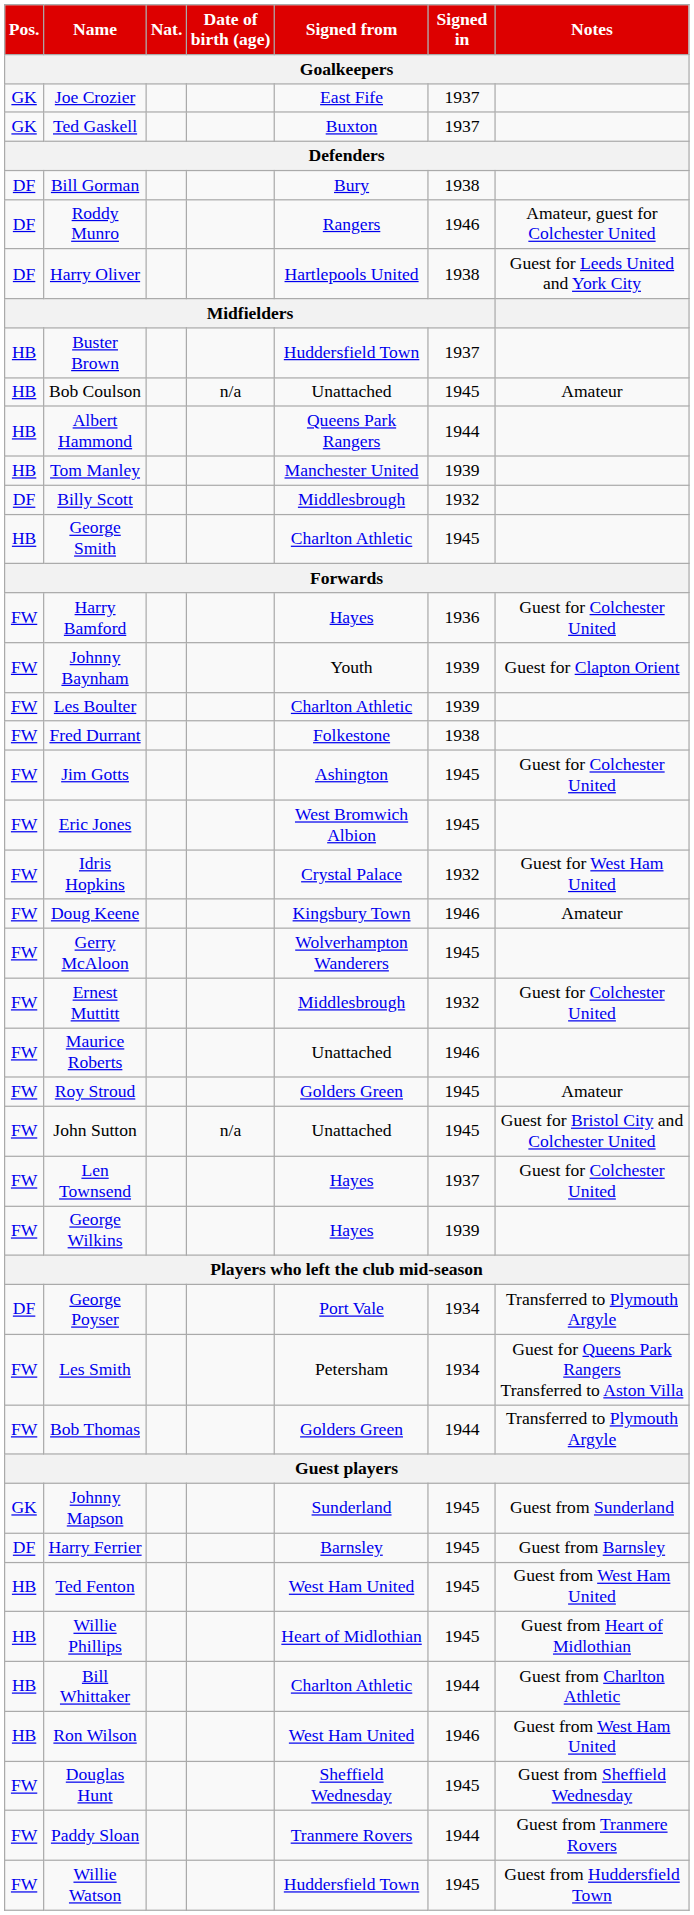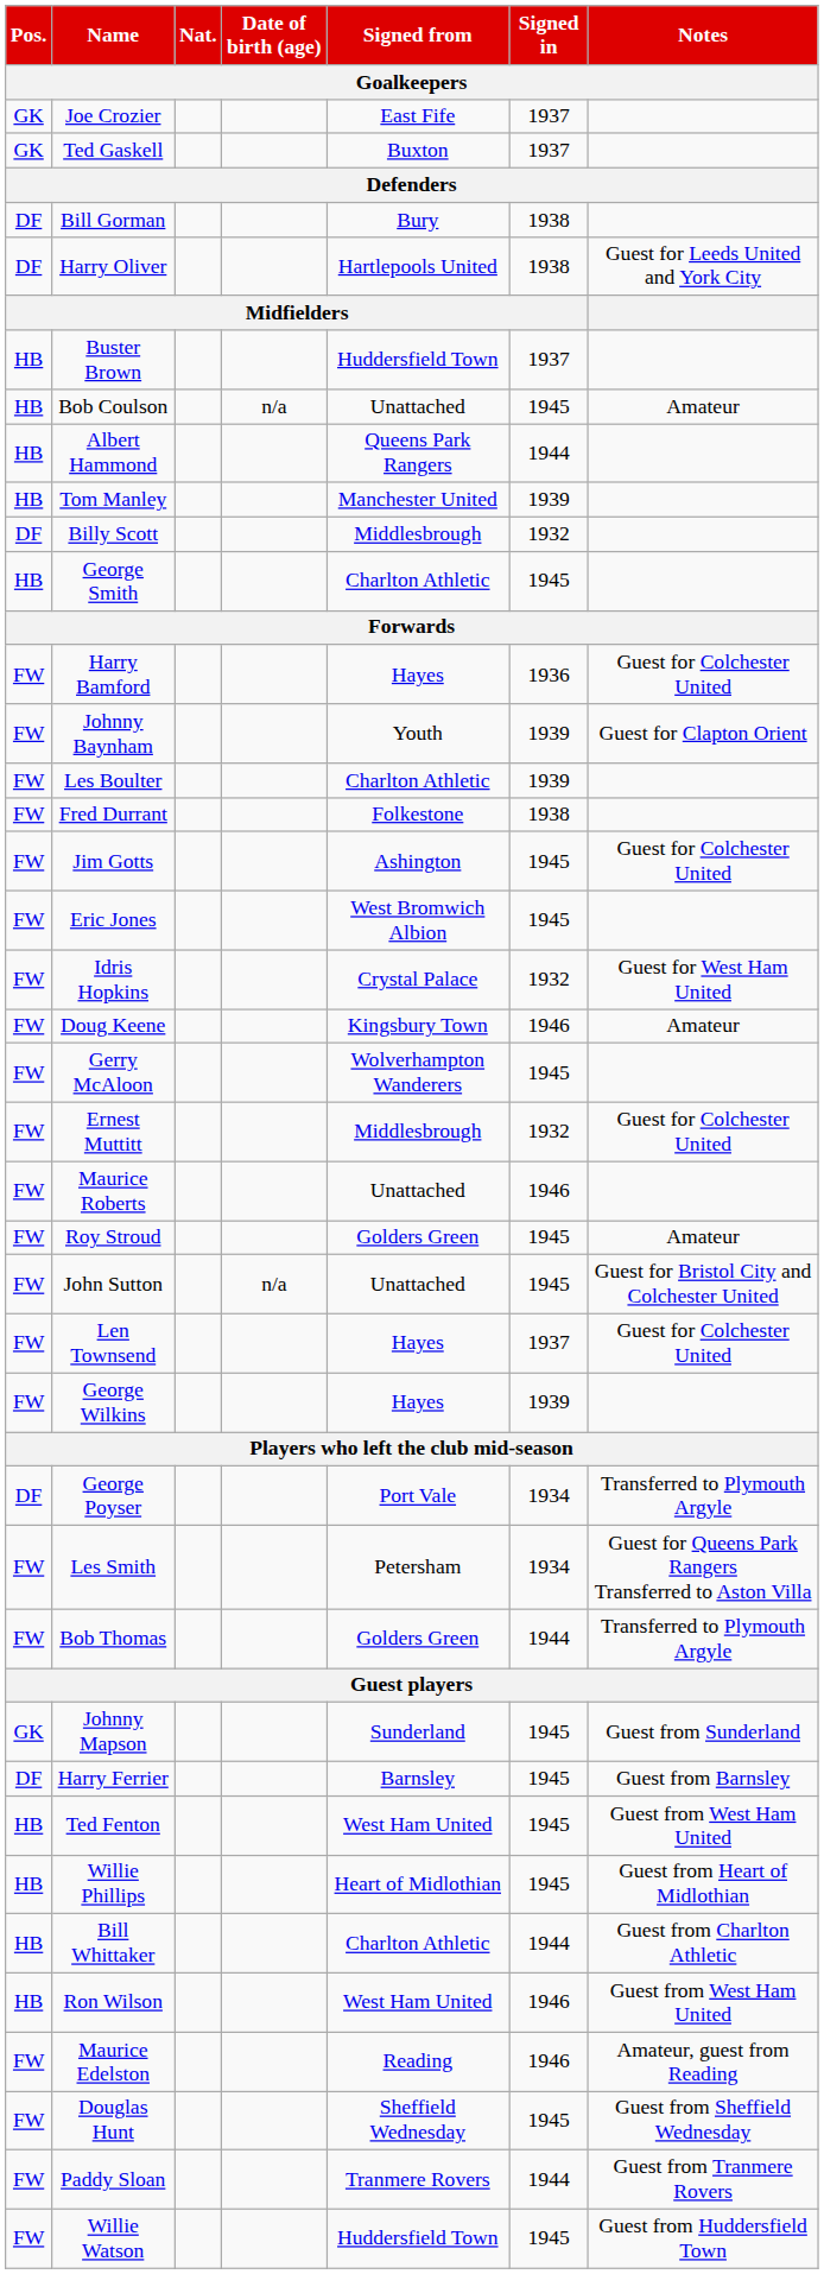- row: DF | Roddy Munro | Rangers | 1946 | Amateur, guest for Colchester United
+ row: FW | Maurice Edelston | Reading | 1946 | Amateur, guest from Reading
